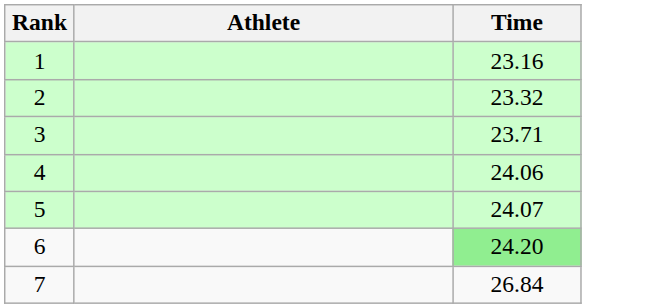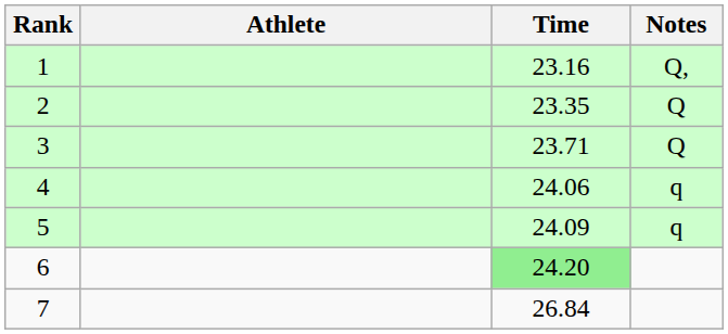+ column: Notes | Q, | Q | Q | q | q
2 | Time: 23.32 -> 23.35
5 | Time: 24.07 -> 24.09
